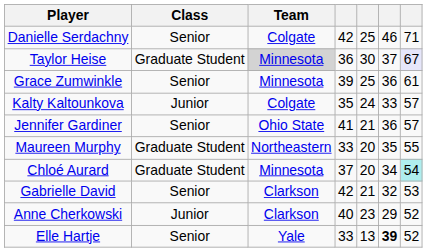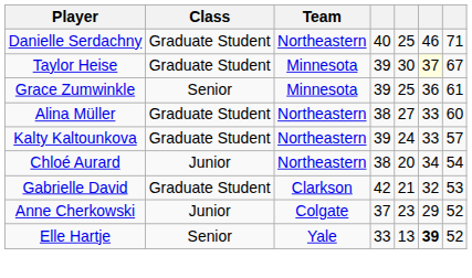Danielle Serdachny | Class: Senior -> Graduate Student
Danielle Serdachny | Team: Colgate -> Northeastern
Danielle Serdachny | column 4: 42 -> 40
Taylor Heise | Team: lightgrey background -> no background
Taylor Heise | column 4: 36 -> 39
Taylor Heise | column 6: no background -> lightyellow background
Taylor Heise | column 7: lavender background -> no background
+ row: Alina Müller | Graduate Student | Northeastern | 38 | 27 | 33 | 60
Kalty Kaltounkova | Class: Junior -> Graduate Student
Kalty Kaltounkova | Team: Colgate -> Northeastern
Kalty Kaltounkova | column 4: 35 -> 39
- row: Jennifer Gardiner | Senior | Ohio State | 41 | 21 | 36 | 57
- row: Maureen Murphy | Graduate Student | Northeastern | 33 | 20 | 35 | 55
Chloé Aurard | Class: Graduate Student -> Junior
Chloé Aurard | Team: Minnesota -> Northeastern
Chloé Aurard | column 4: 37 -> 38
Chloé Aurard | column 7: paleturquoise background -> no background
Gabrielle David | Class: Senior -> Graduate Student
Anne Cherkowski | Team: Clarkson -> Colgate
Anne Cherkowski | column 4: 40 -> 37
